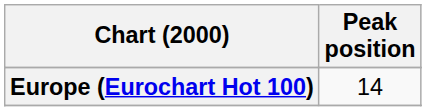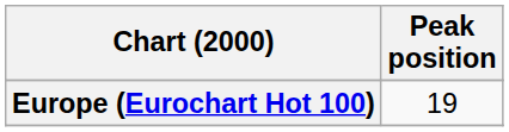Europe (Eurochart Hot 100) | Peak position: 14 -> 19
